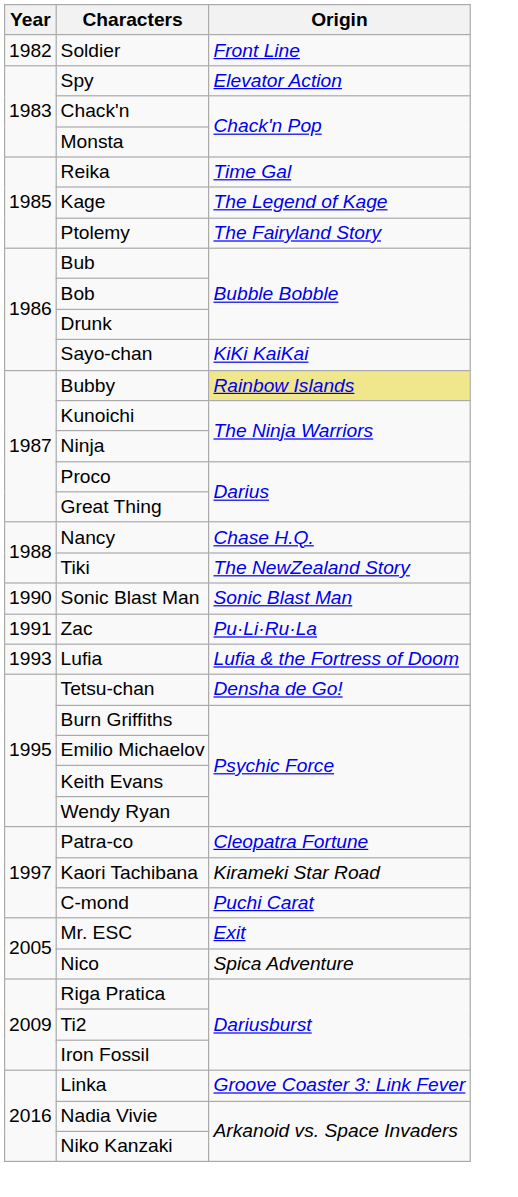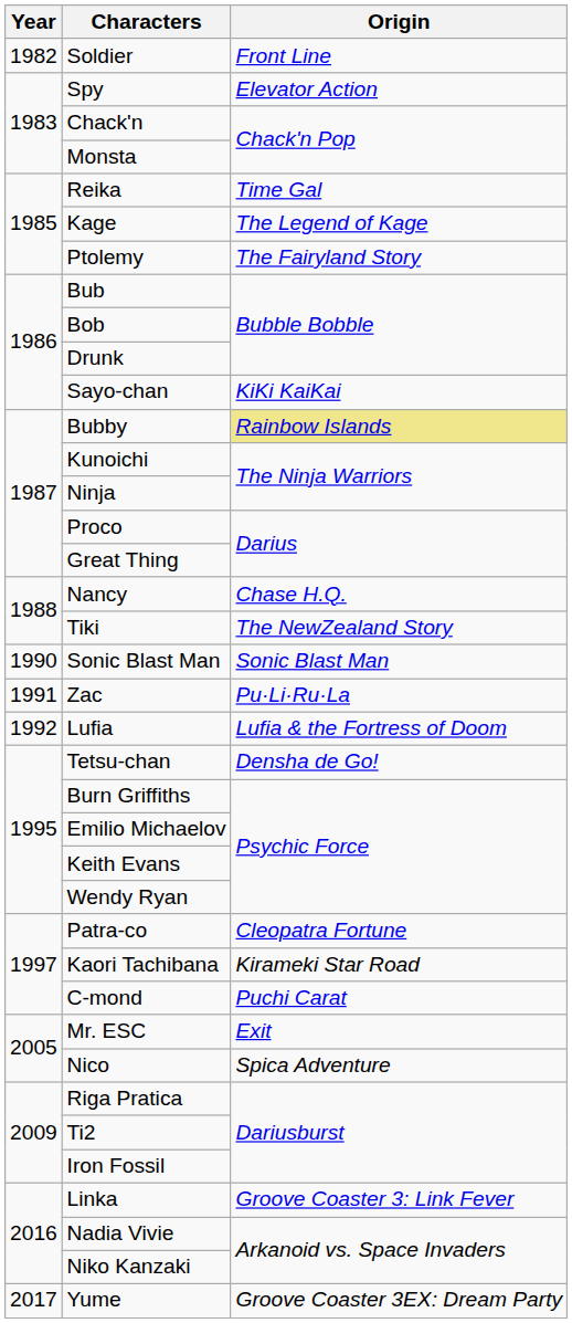Lufia | Year: 1993 -> 1992
+ row: 2017 | Yume | Groove Coaster 3EX: Dream Party
